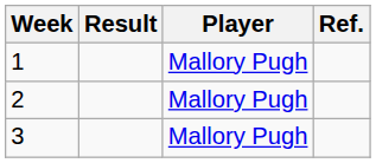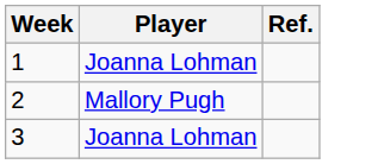- column: Result
1 | Player: Mallory Pugh -> Joanna Lohman
3 | Player: Mallory Pugh -> Joanna Lohman
